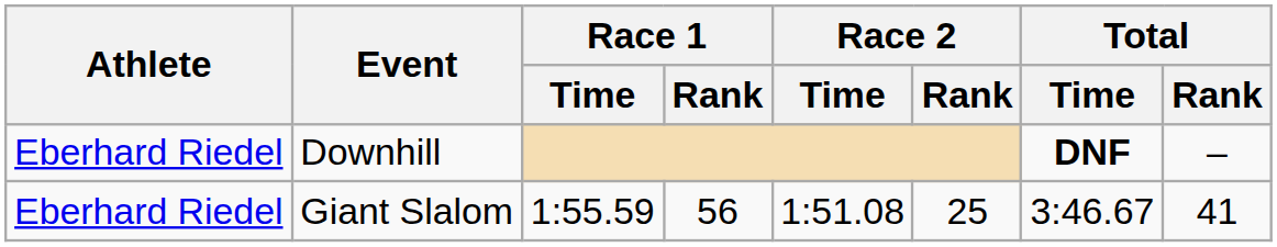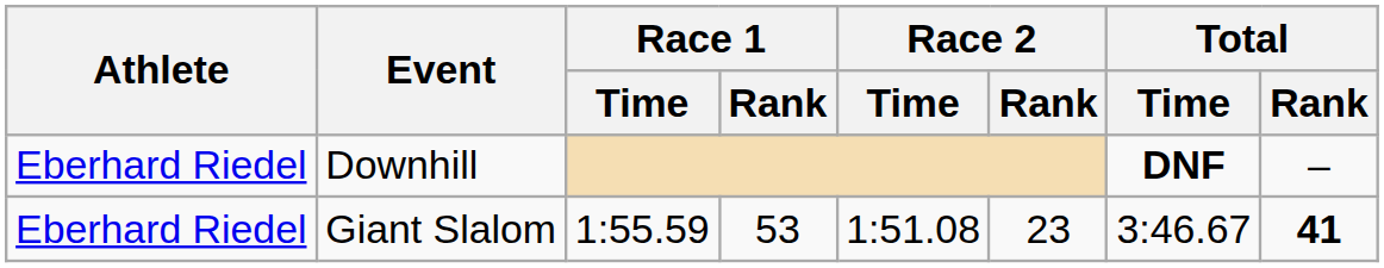Giant Slalom | Race 1 / Rank: 56 -> 53
Giant Slalom | Race 2 / Rank: 25 -> 23
Giant Slalom | Total / Rank: normal -> bold
